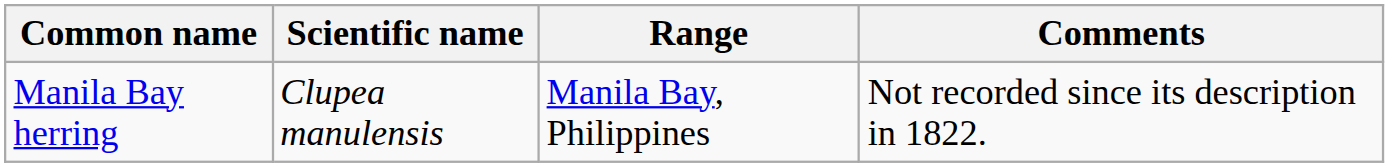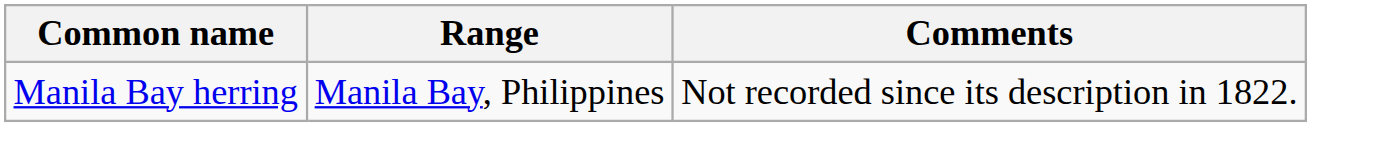- column: Scientific name | Clupea manulensis
